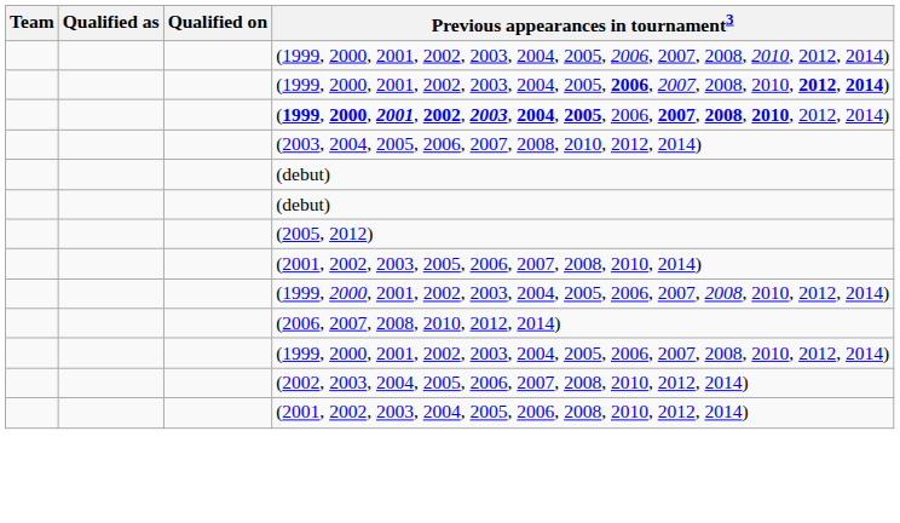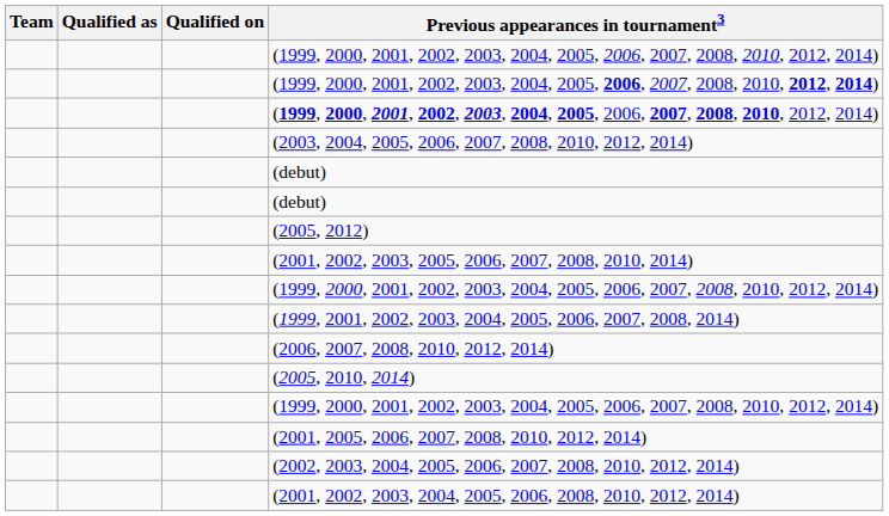+ row: (1999, 2001, 2002, 2003, 2004, 2005, 2006, 2007, 2008, 2014)
+ row: (2005, 2010, 2014)
+ row: (2001, 2005, 2006, 2007, 2008, 2010, 2012, 2014)
